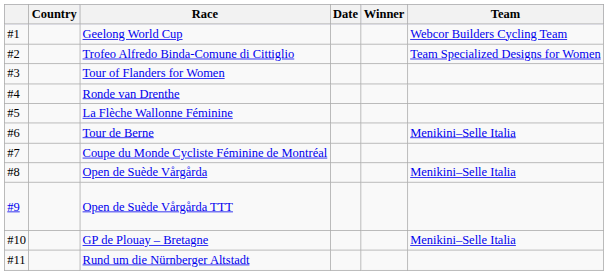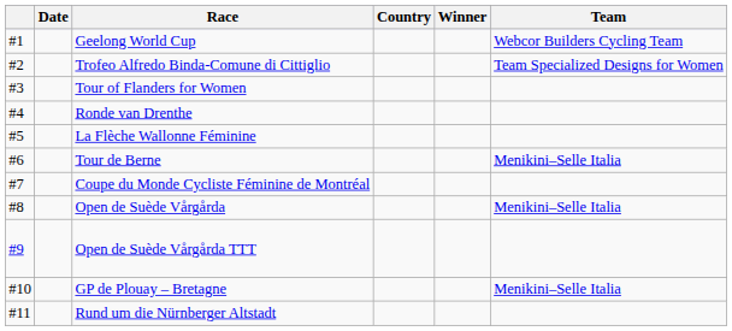columns swapped: Date <-> Country
